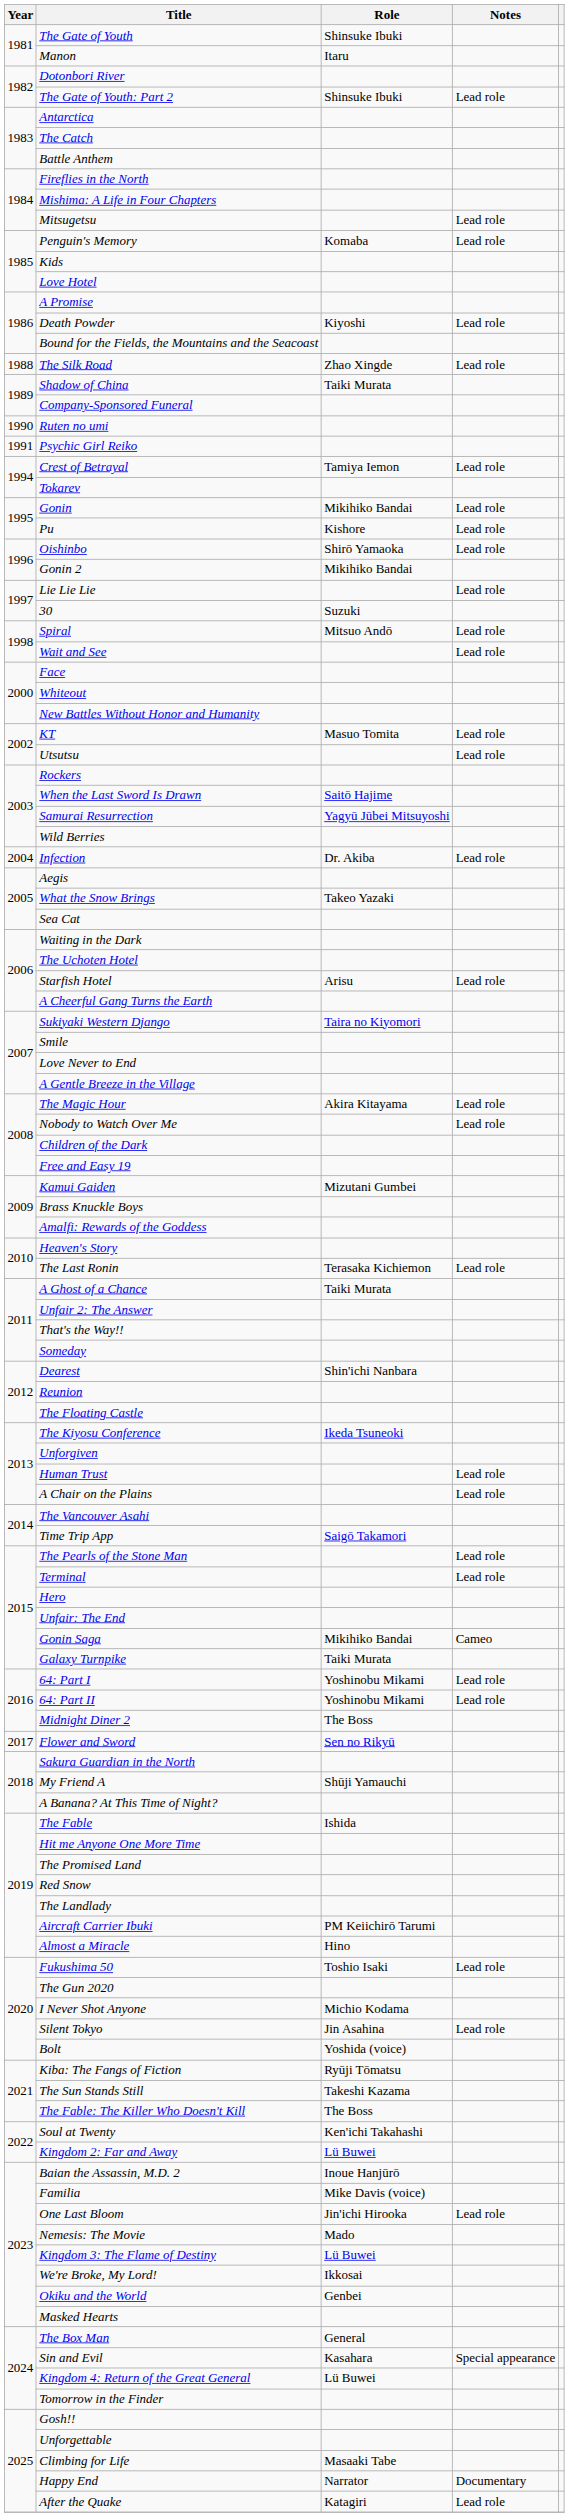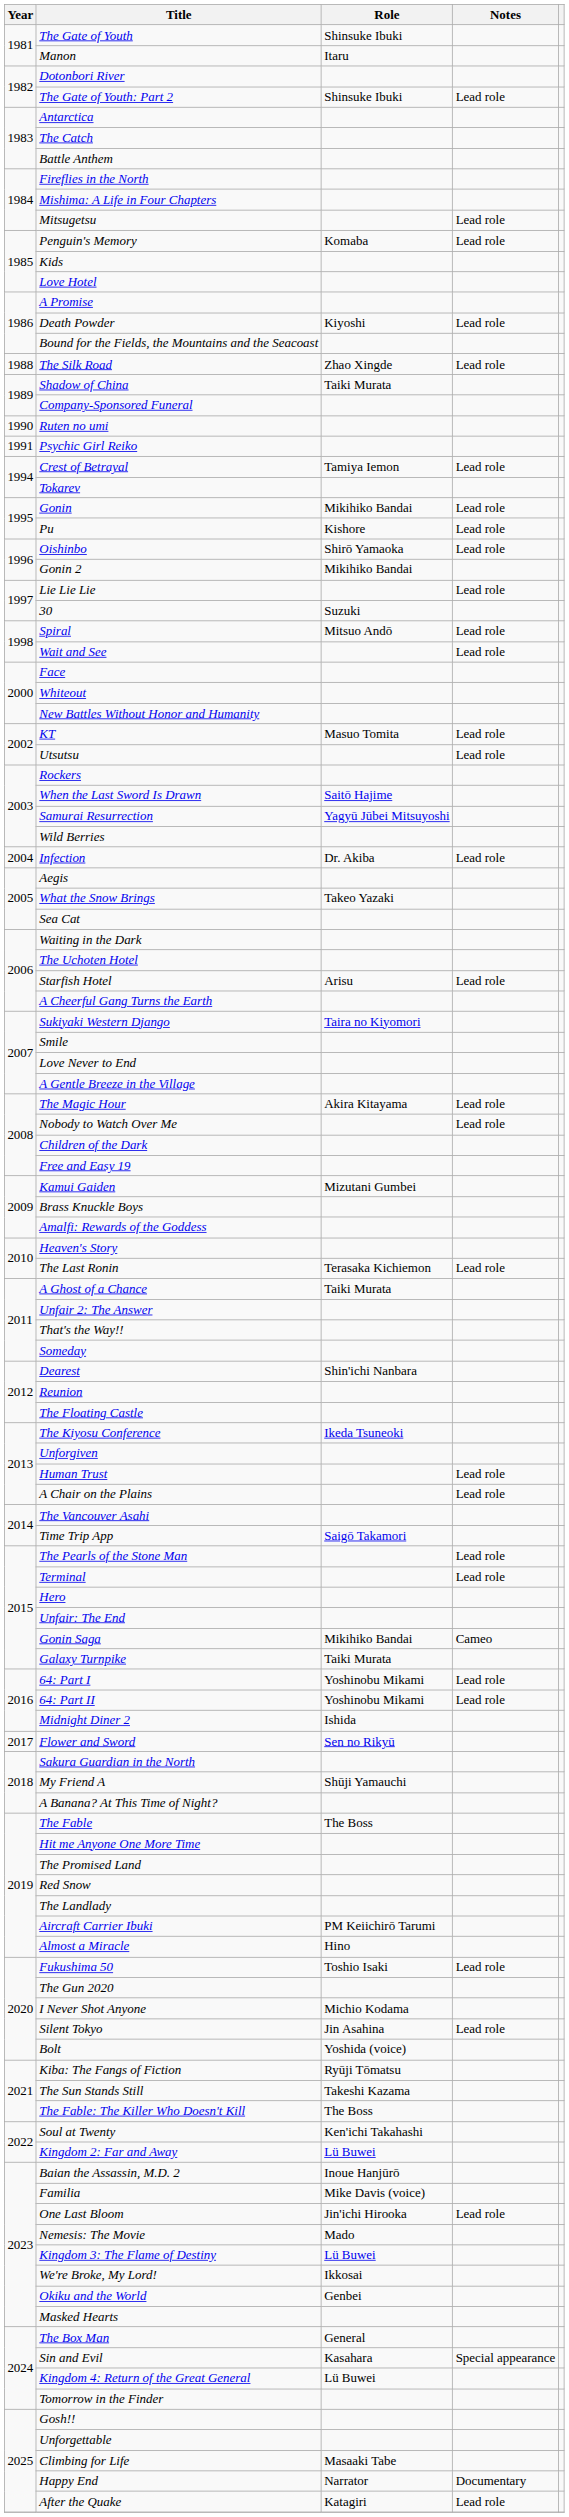Midnight Diner 2 | Role: The Boss -> Ishida
The Fable | Role: Ishida -> The Boss
